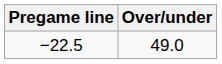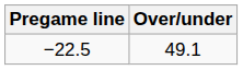−22.5 | Over/under: 49.0 -> 49.1
